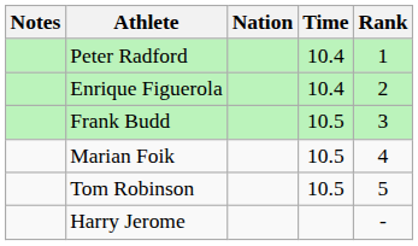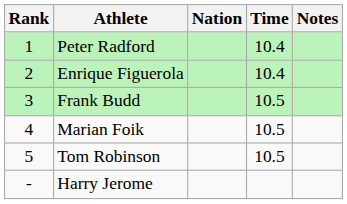columns swapped: Rank <-> Notes
